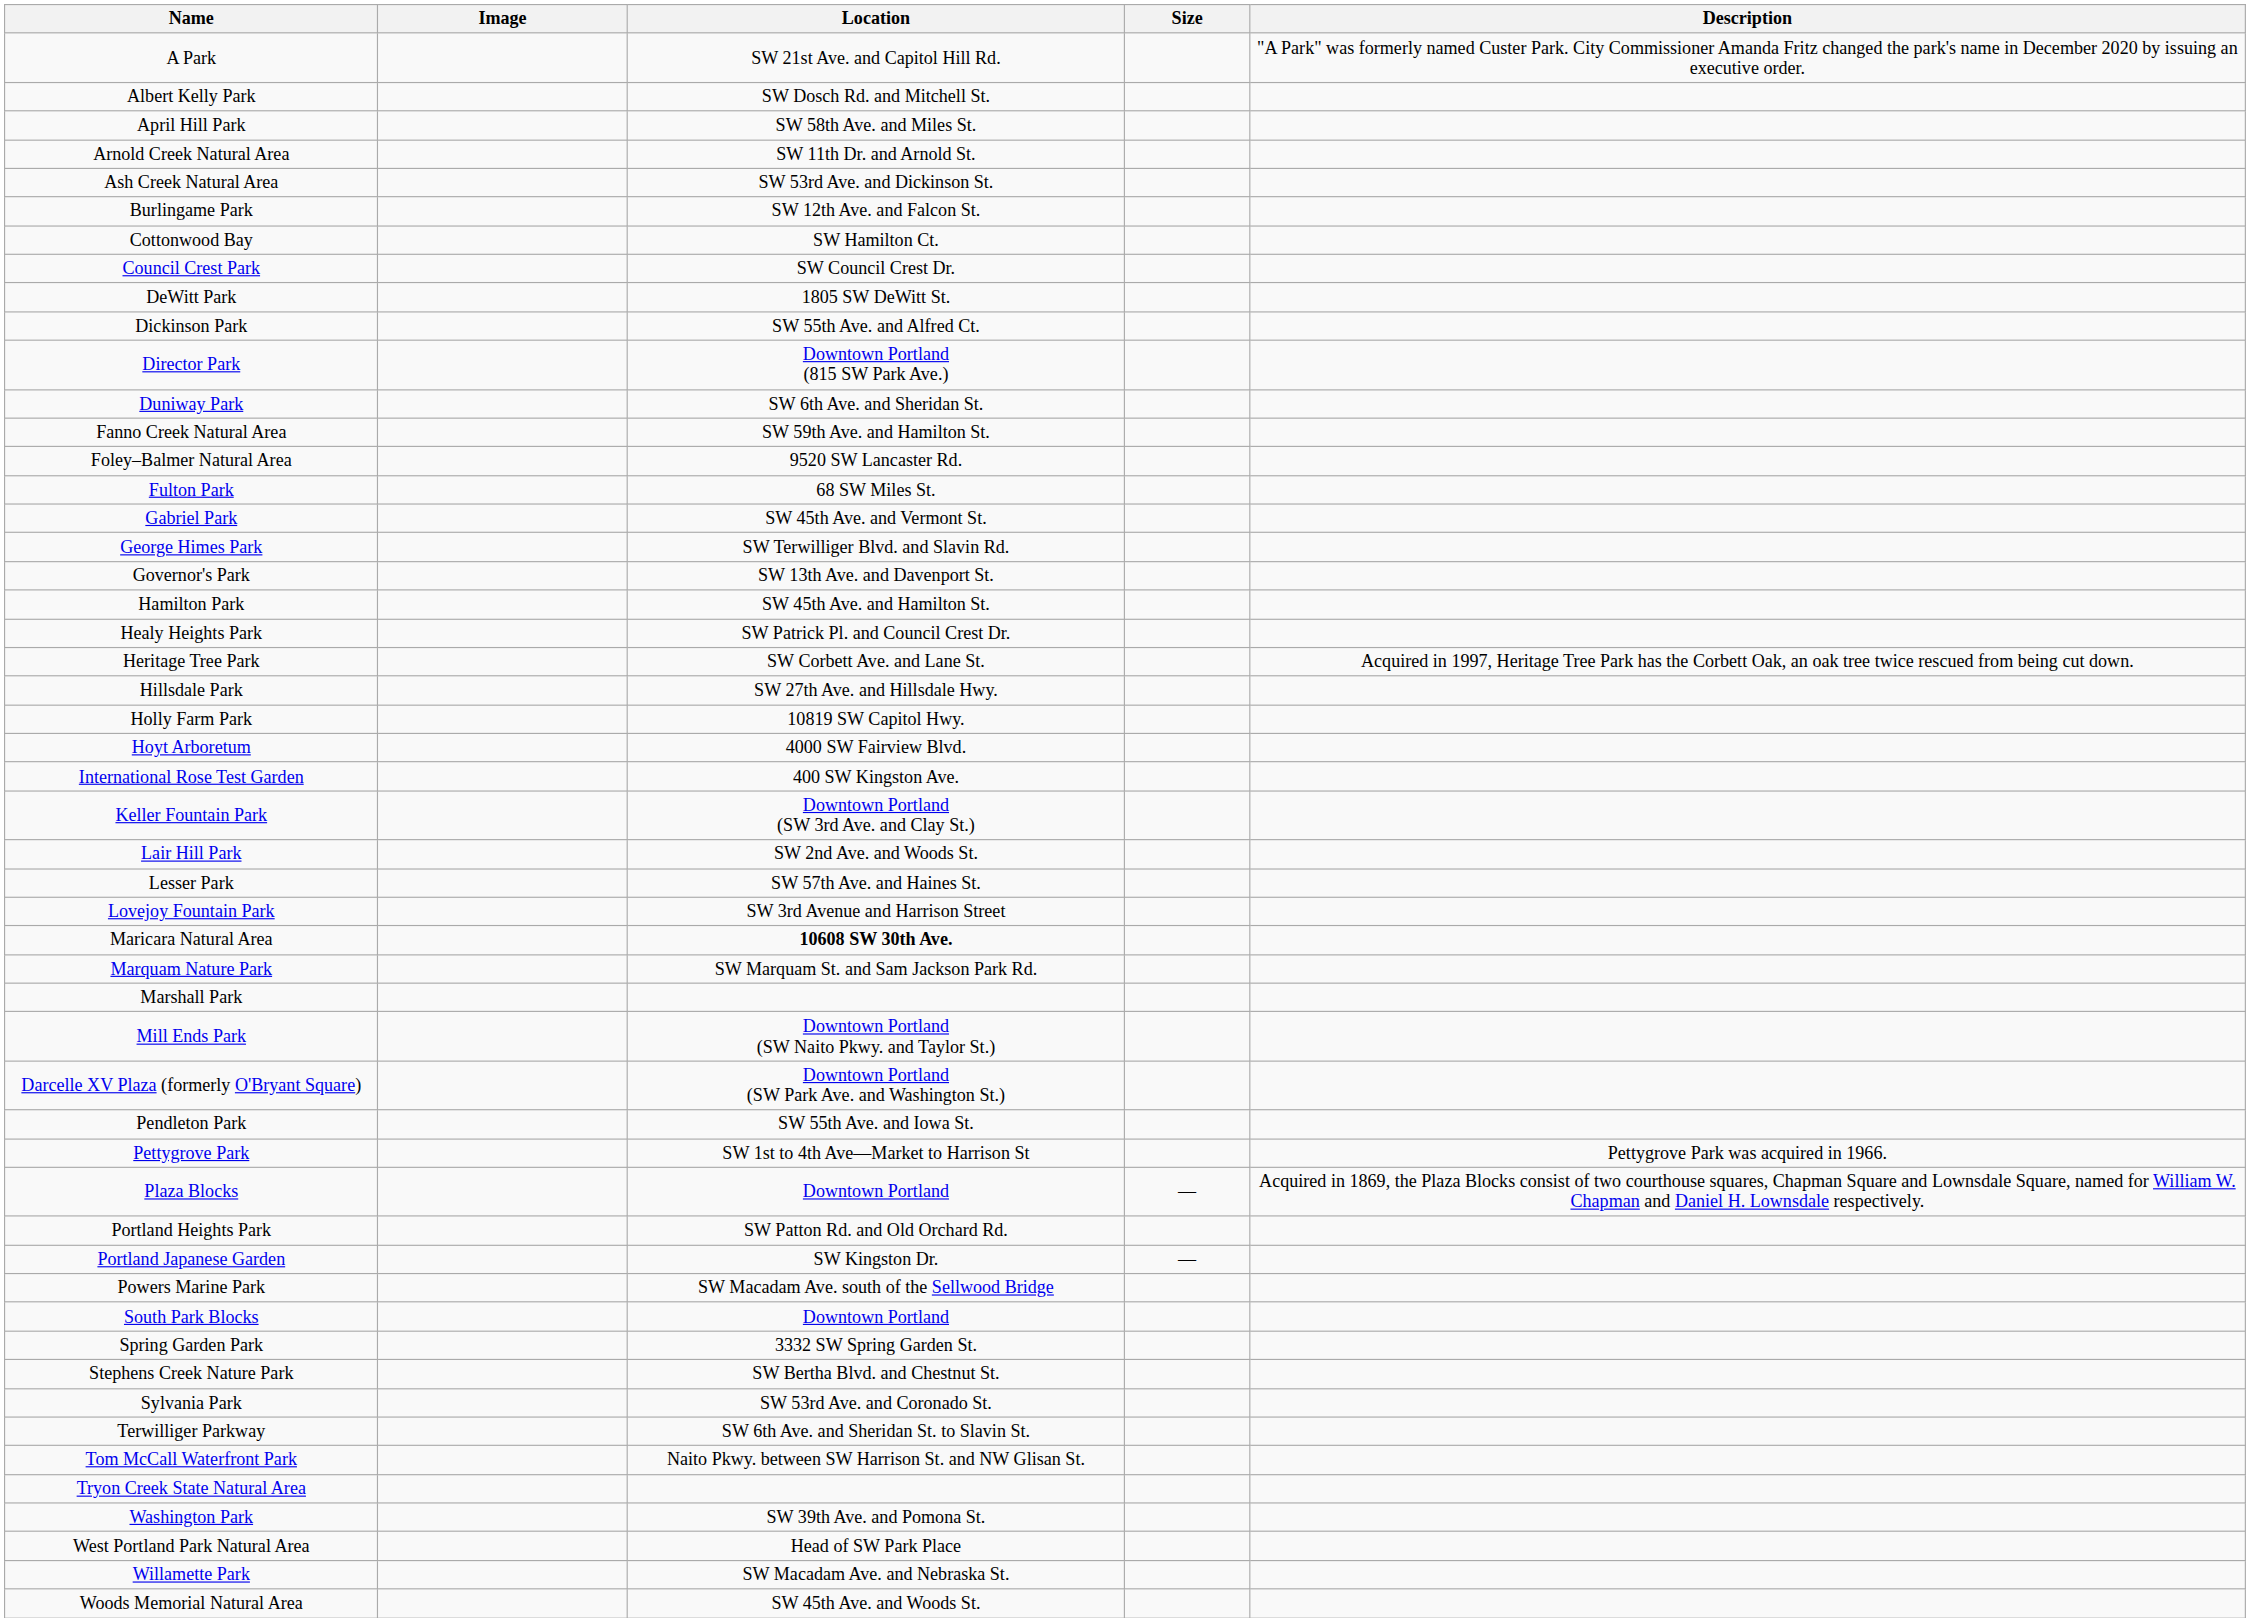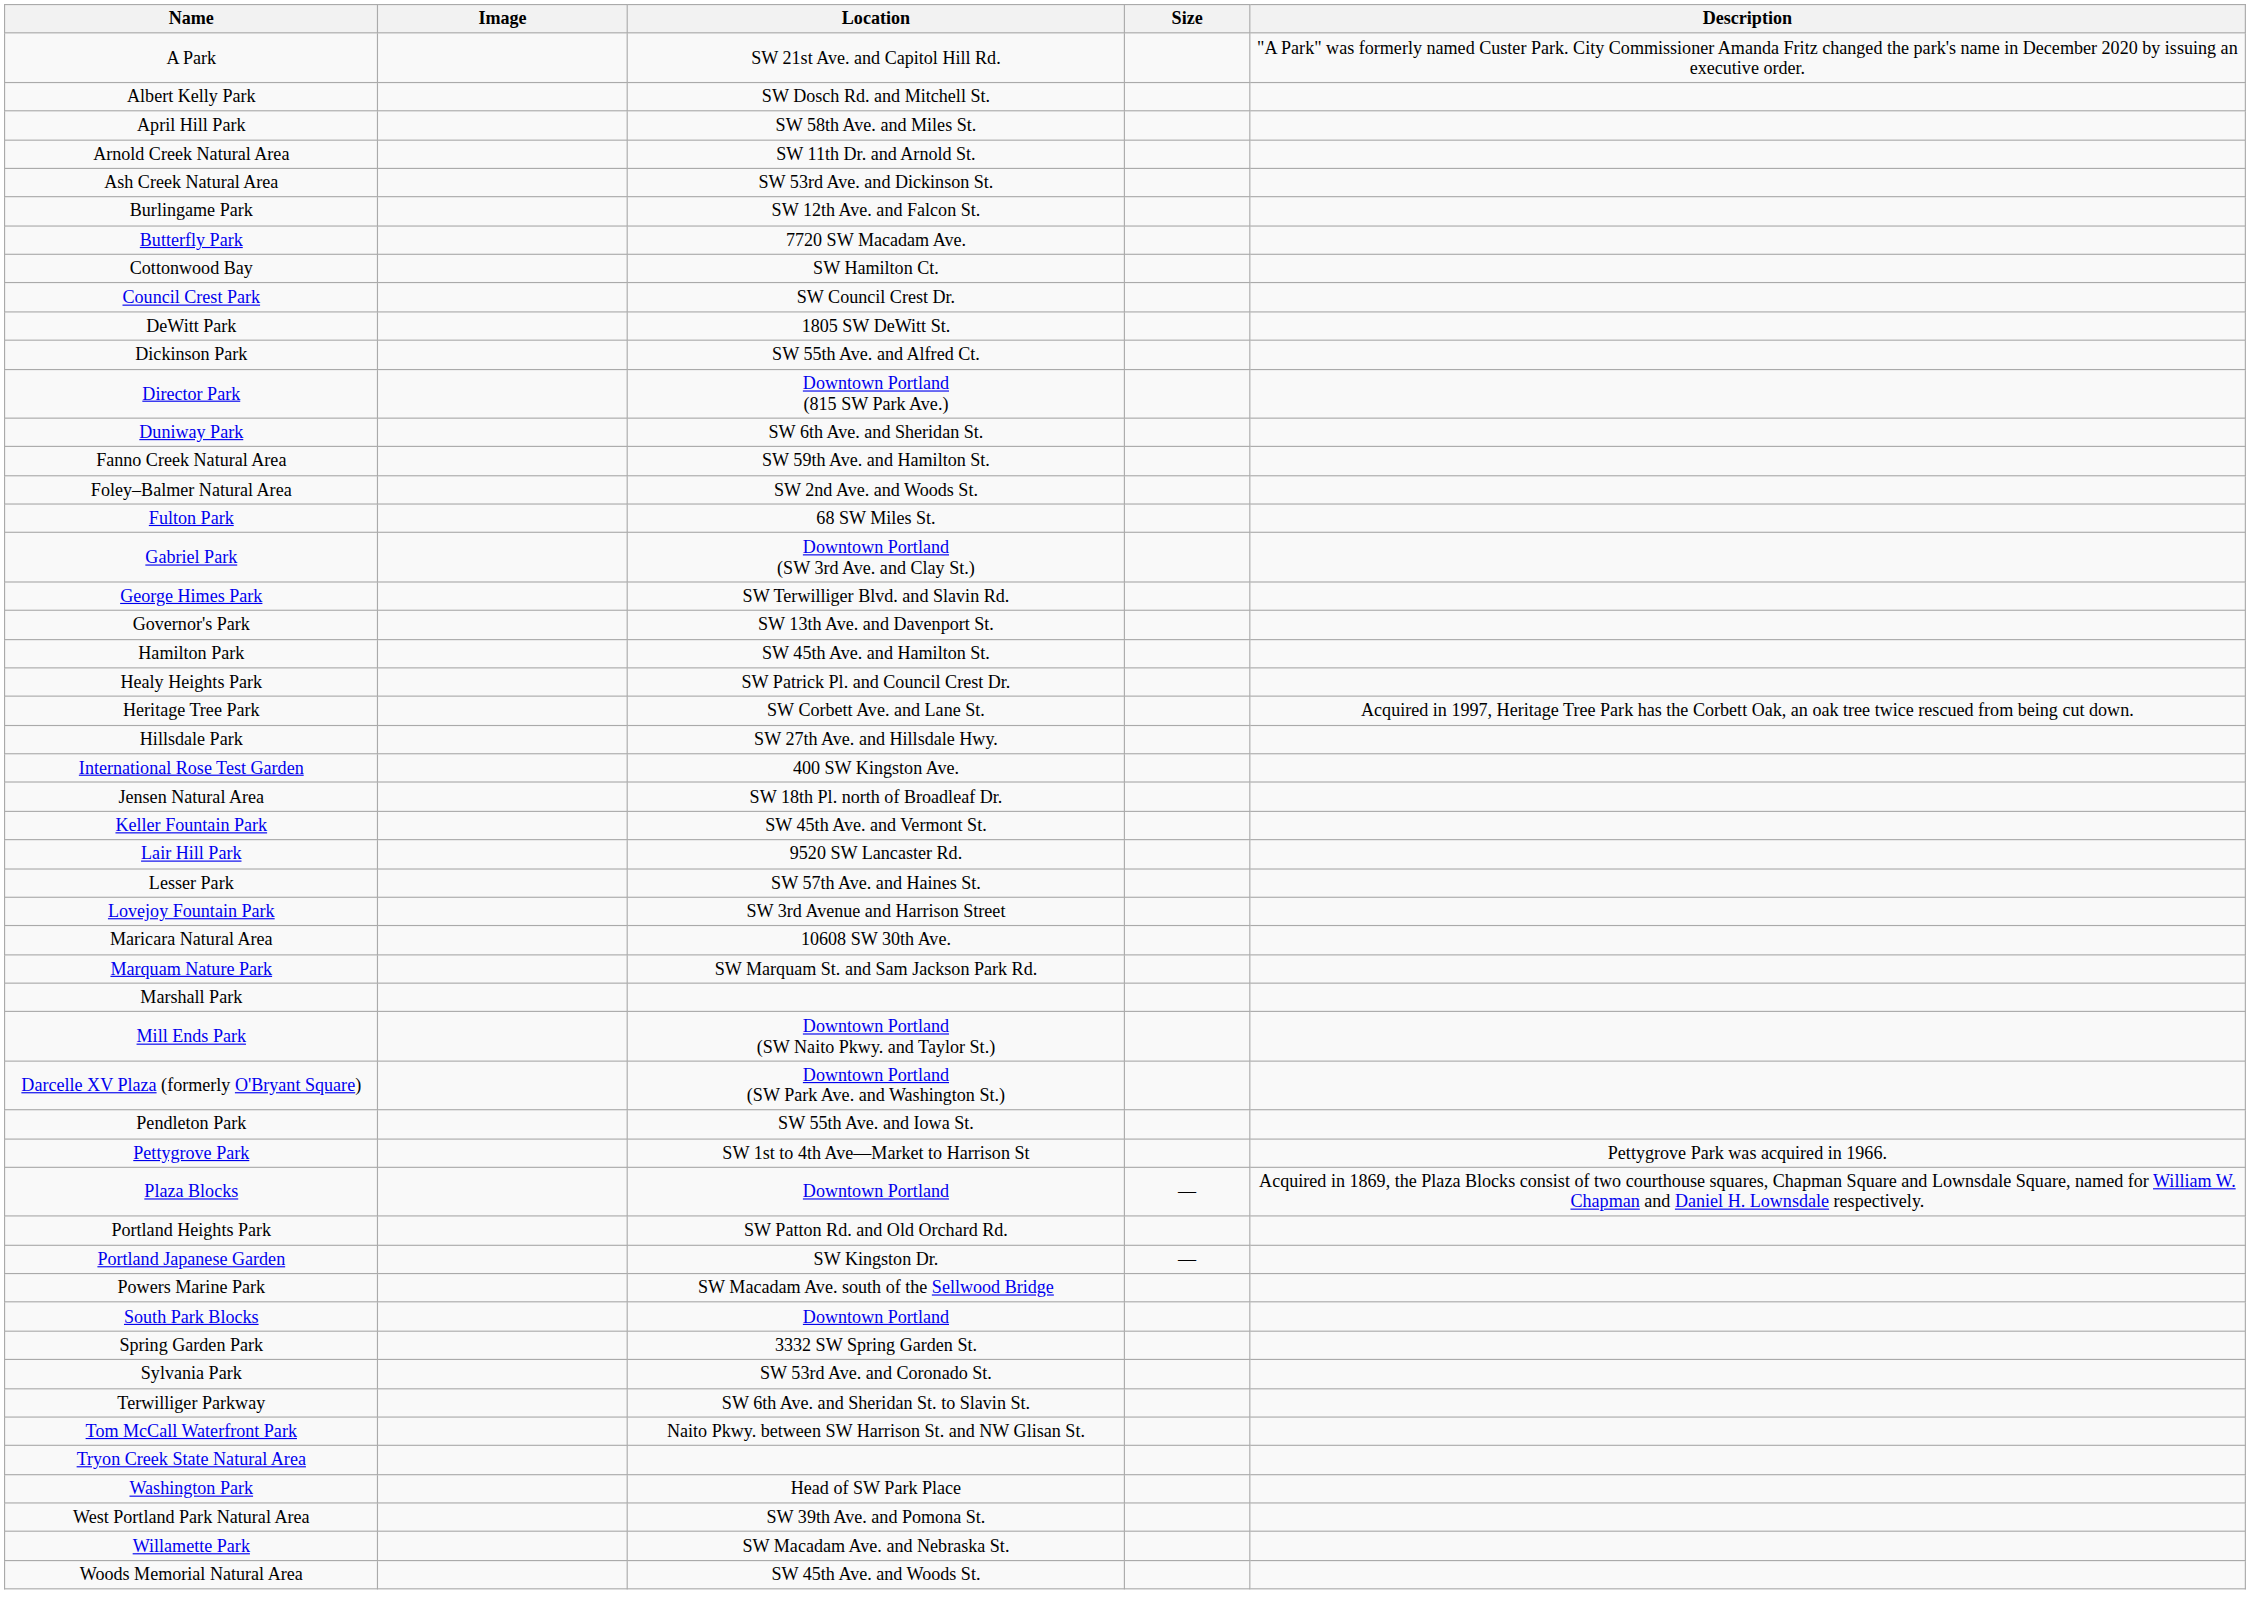+ row: Butterfly Park | 7720 SW Macadam Ave.
Foley–Balmer Natural Area | Location: 9520 SW Lancaster Rd. -> SW 2nd Ave. and Woods St.
Gabriel Park | Location: SW 45th Ave. and Vermont St. -> Downtown Portland (SW 3rd Ave. and Clay St.)
- row: Holly Farm Park | 10819 SW Capitol Hwy.
- row: Hoyt Arboretum | 4000 SW Fairview Blvd.
+ row: Jensen Natural Area | SW 18th Pl. north of Broadleaf Dr.
Keller Fountain Park | Location: Downtown Portland (SW 3rd Ave. and Clay St.) -> SW 45th Ave. and Vermont St.
Lair Hill Park | Location: SW 2nd Ave. and Woods St. -> 9520 SW Lancaster Rd.
Maricara Natural Area | Location: bold -> normal
- row: Stephens Creek Nature Park | SW Bertha Blvd. and Chestnut St.
Washington Park | Location: SW 39th Ave. and Pomona St. -> Head of SW Park Place
West Portland Park Natural Area | Location: Head of SW Park Place -> SW 39th Ave. and Pomona St.
